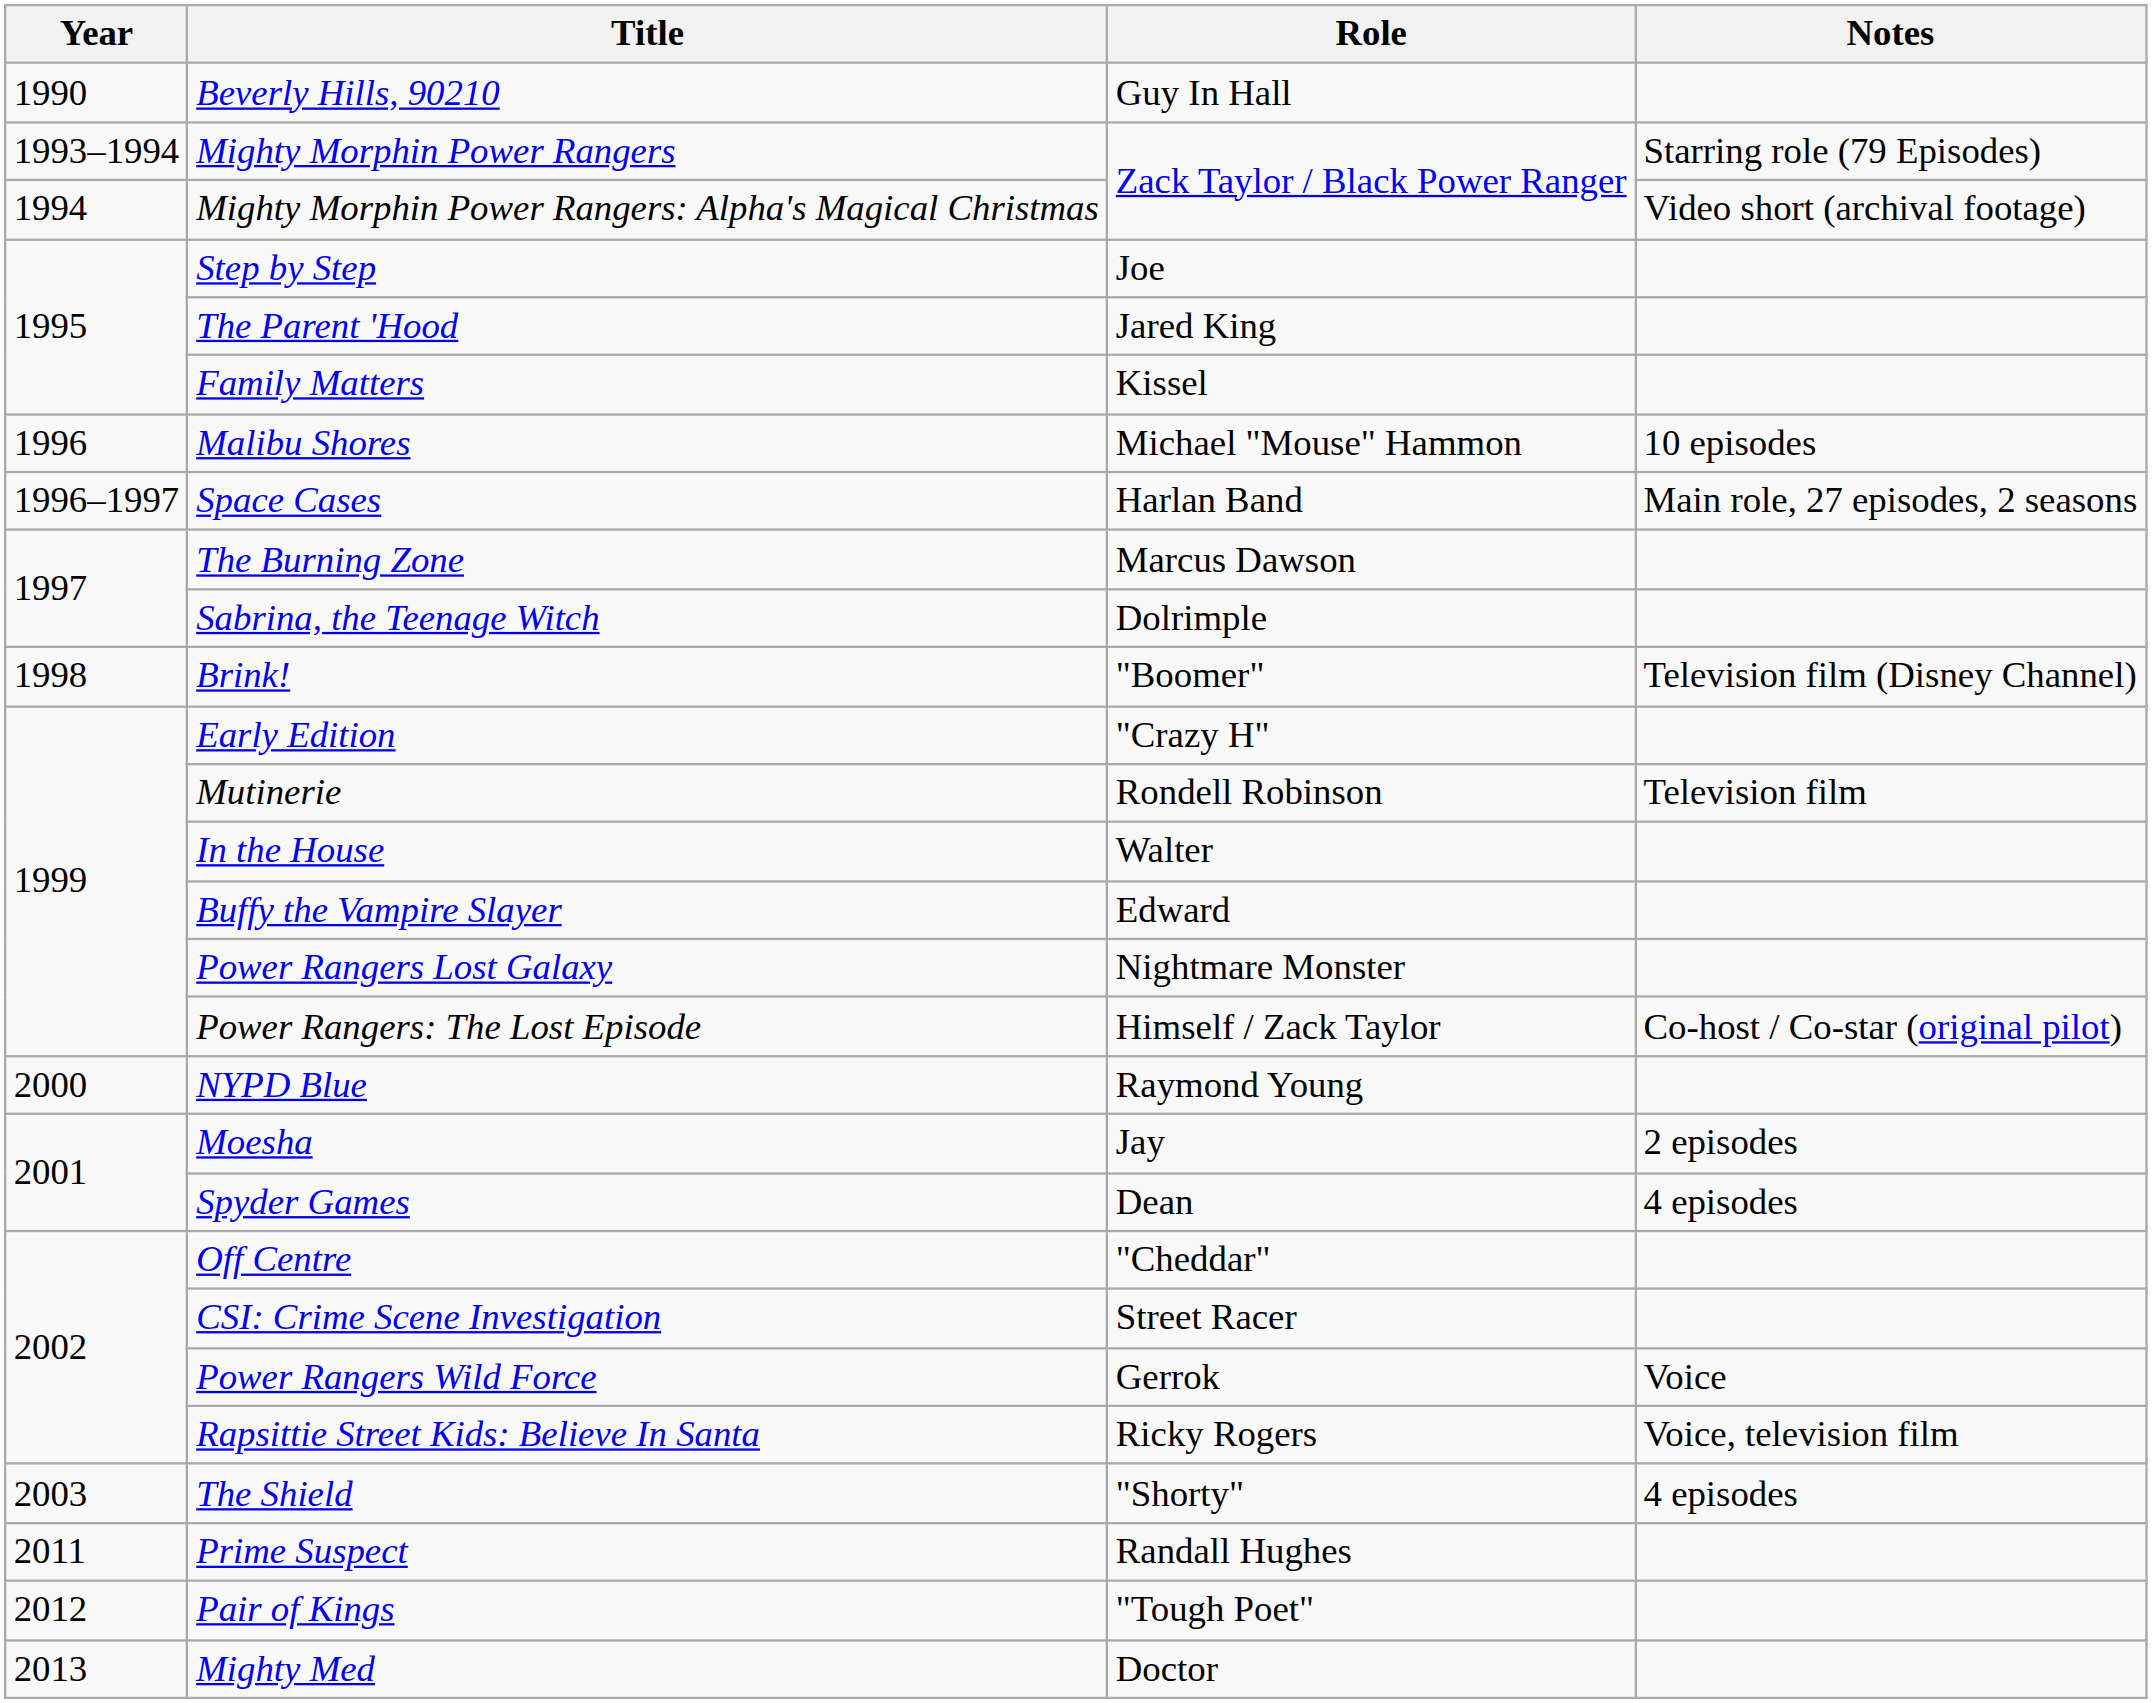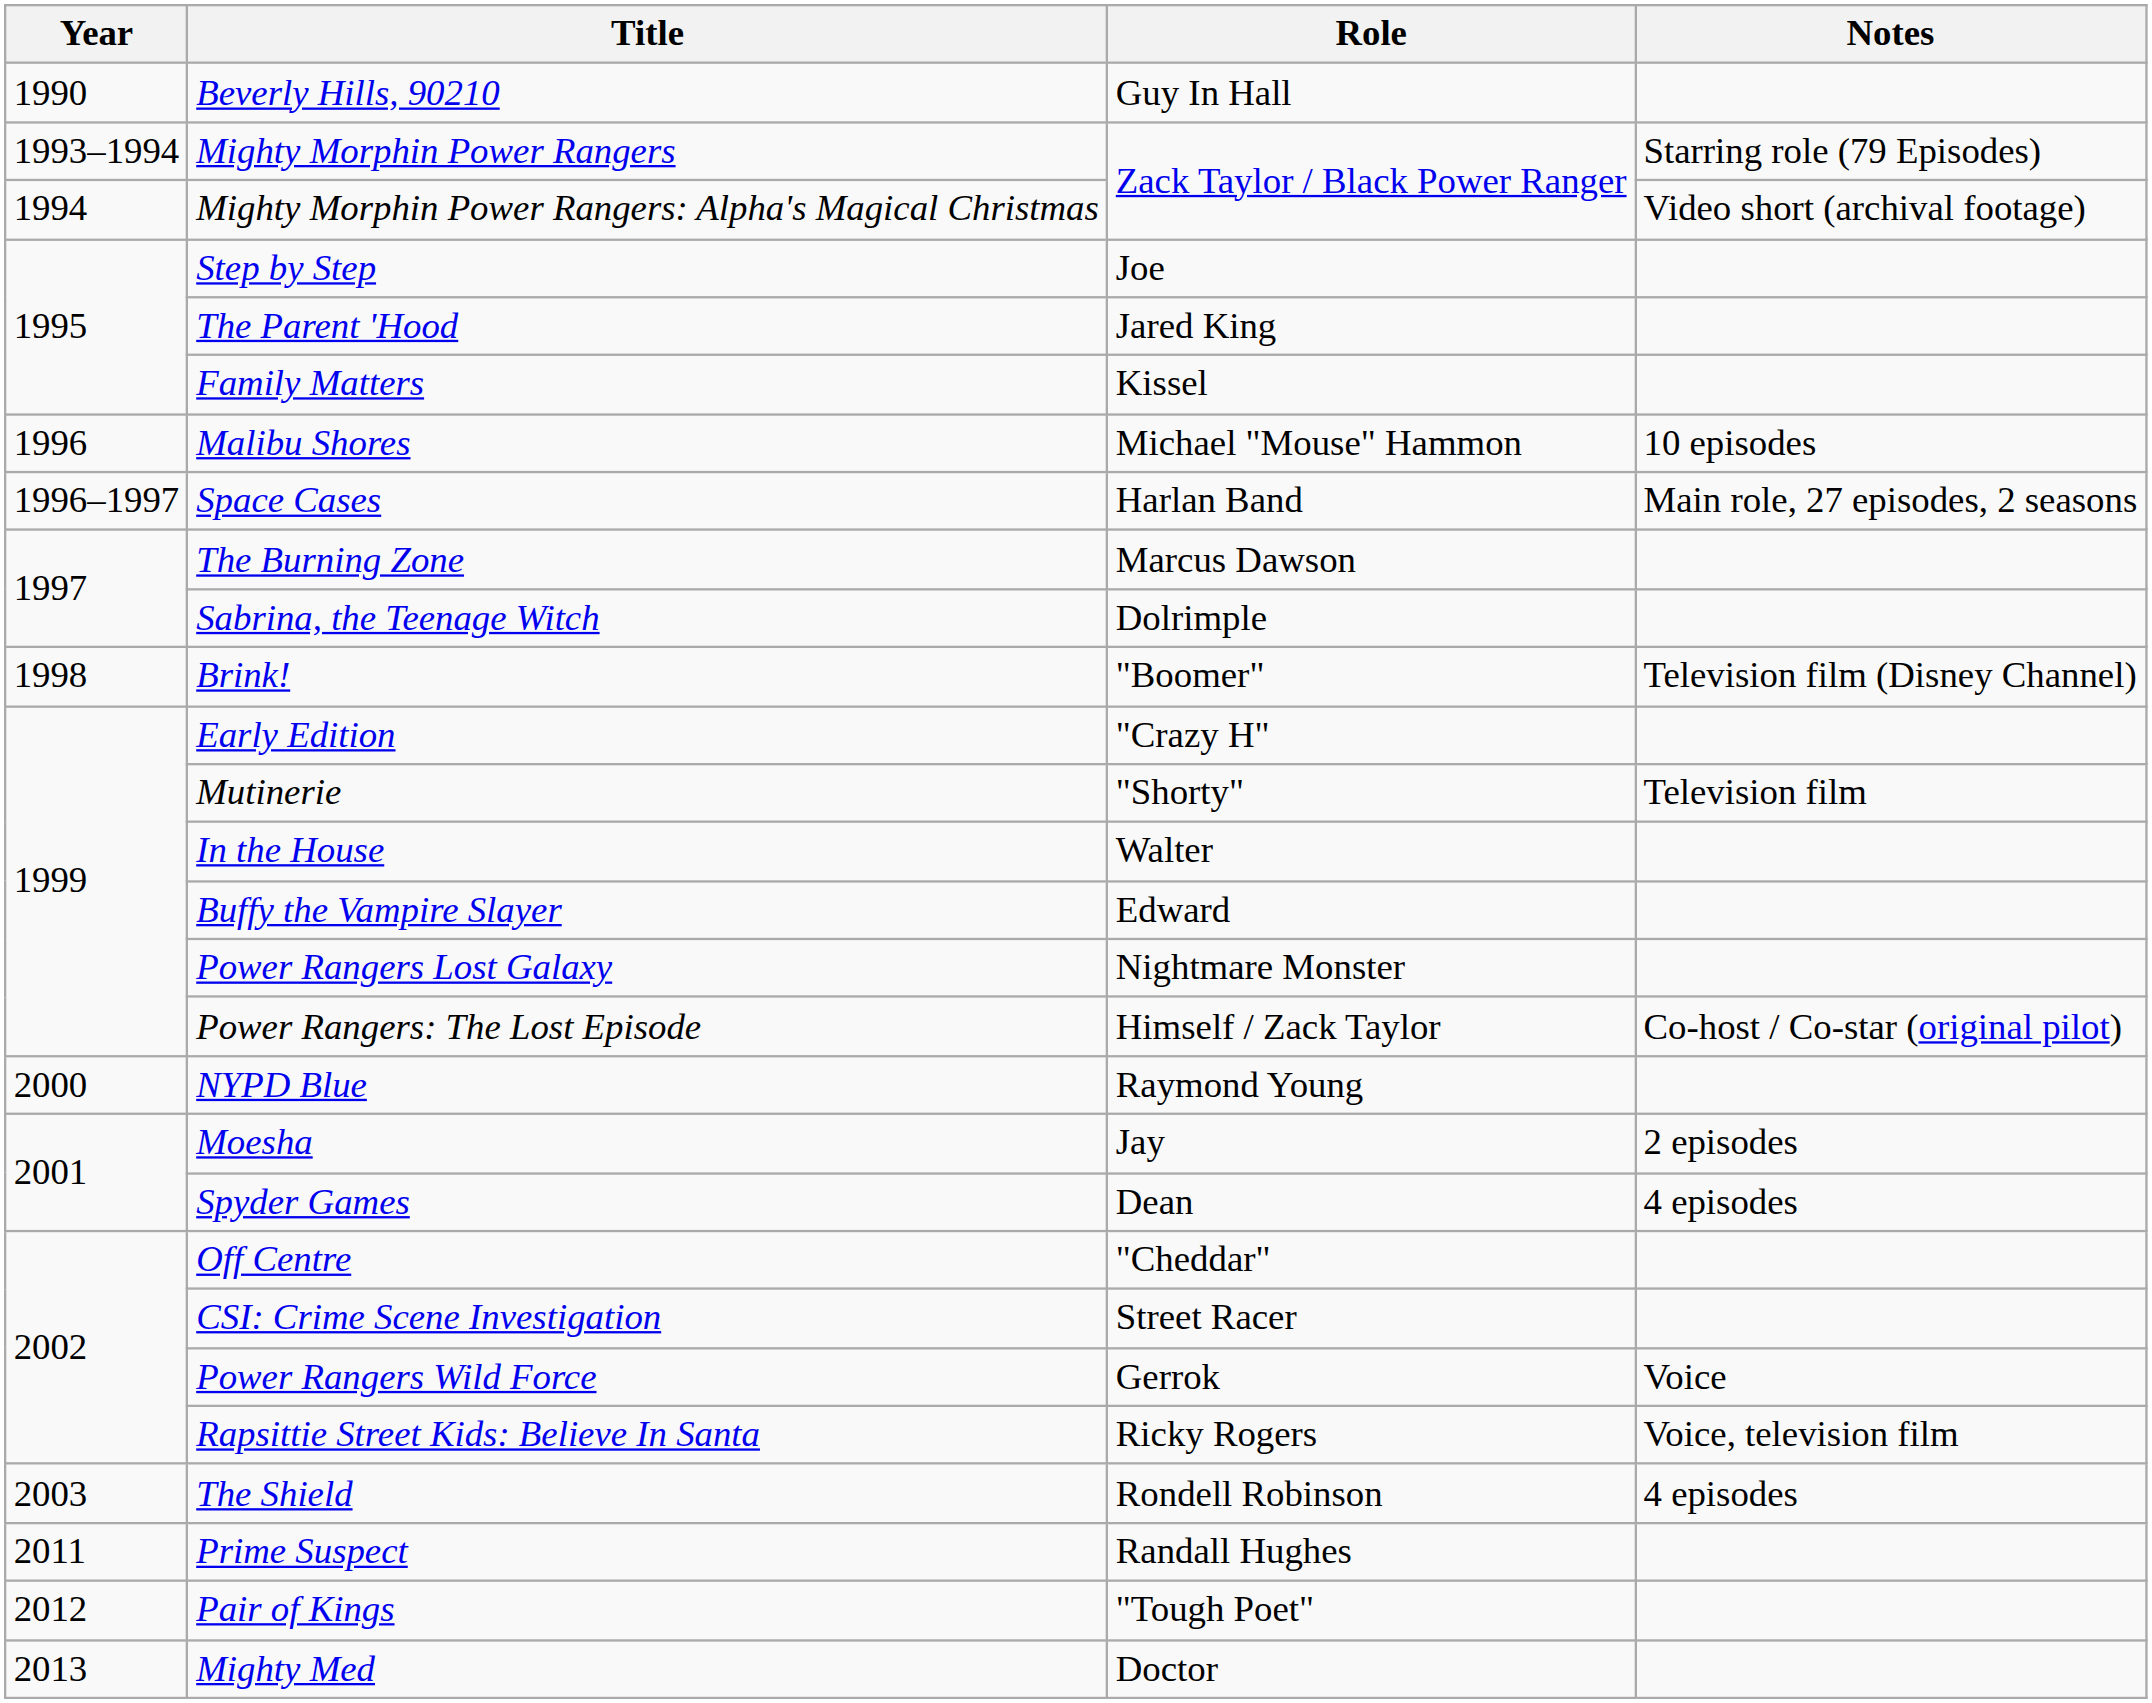Mutinerie | Role: Rondell Robinson -> "Shorty"
The Shield | Role: "Shorty" -> Rondell Robinson
